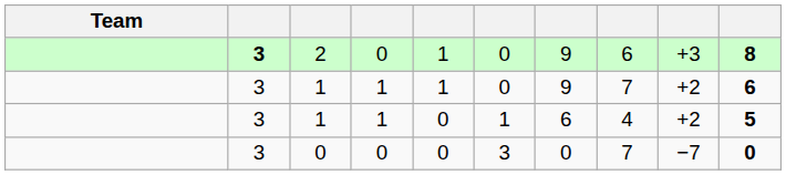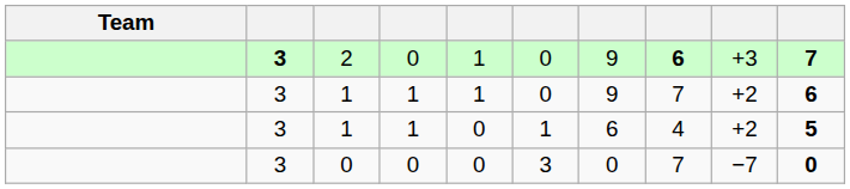2 | column 8: normal -> bold
2 | column 10: 8 -> 7
